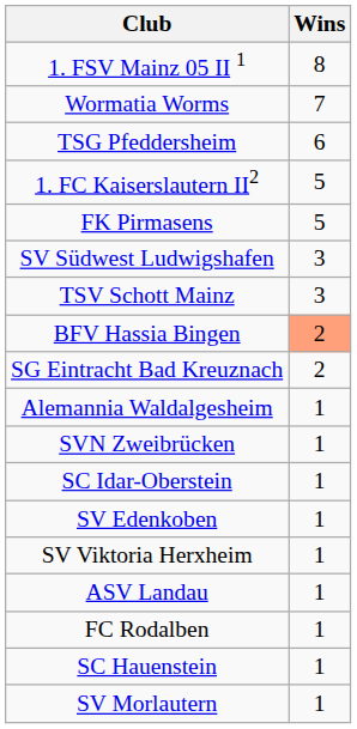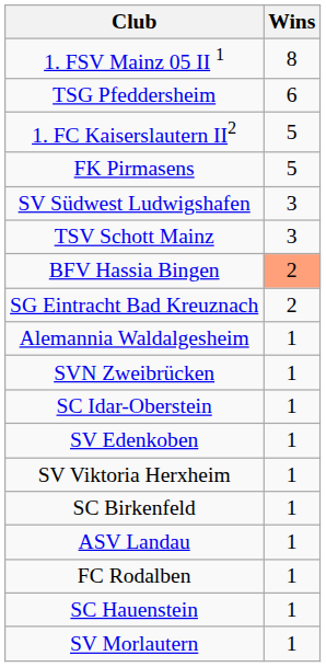- row: Wormatia Worms | 7
+ row: SC Birkenfeld | 1
